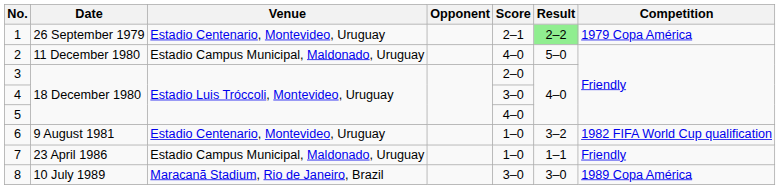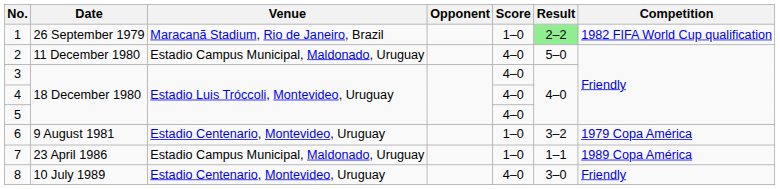1 | Venue: Estadio Centenario, Montevideo, Uruguay -> Maracanã Stadium, Rio de Janeiro, Brazil
1 | Score: 2–1 -> 1–0
1 | Competition: 1979 Copa América -> 1982 FIFA World Cup qualification
3 | Score: 2–0 -> 4–0
4 | Score: 3–0 -> 4–0
6 | Competition: 1982 FIFA World Cup qualification -> 1979 Copa América
7 | Competition: Friendly -> 1989 Copa América
8 | Venue: Maracanã Stadium, Rio de Janeiro, Brazil -> Estadio Centenario, Montevideo, Uruguay
8 | Score: 3–0 -> 4–0
8 | Competition: 1989 Copa América -> Friendly
